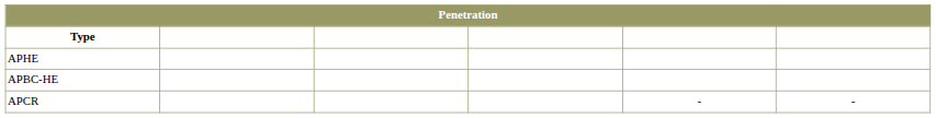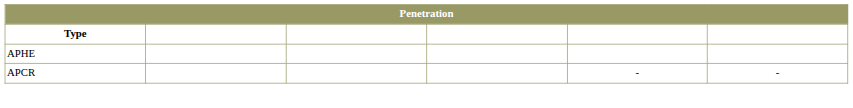- row: APBC-HE
